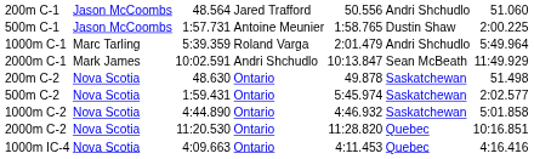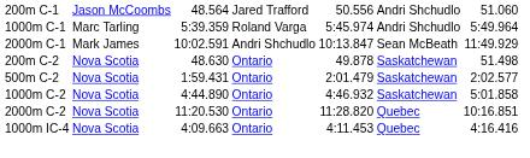- row: 500m C-1 | Jason McCoombs | 1:57.731 | Antoine Meunier | 1:58.765 | Dustin Shaw | 2:00.225
1000m C-1 | column 5: 2:01.479 -> 5:45.974
500m C-2 | column 5: 5:45.974 -> 2:01.479
